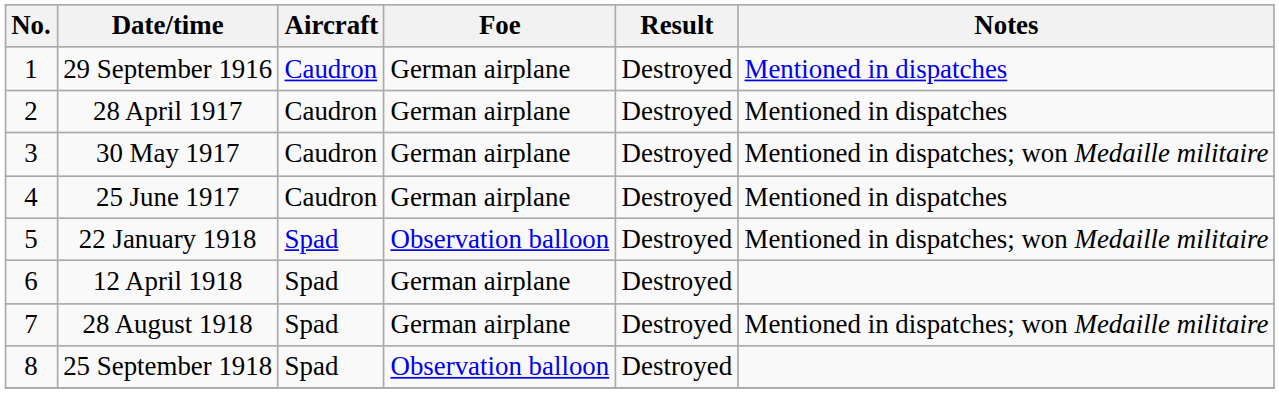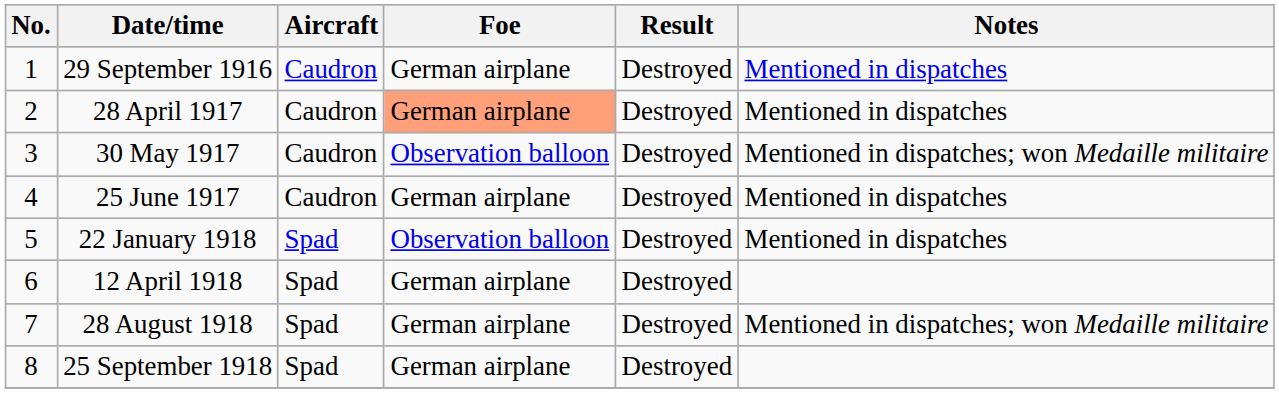28 April 1917 | Foe: no background -> lightsalmon background
30 May 1917 | Foe: German airplane -> Observation balloon
22 January 1918 | Notes: Mentioned in dispatches; won Medaille militaire -> Mentioned in dispatches
25 September 1918 | Foe: Observation balloon -> German airplane
